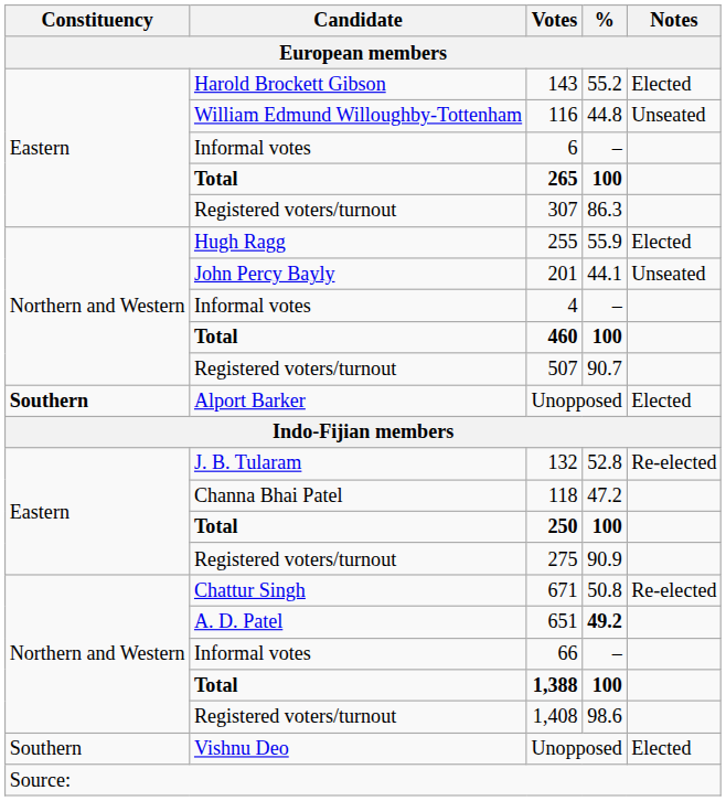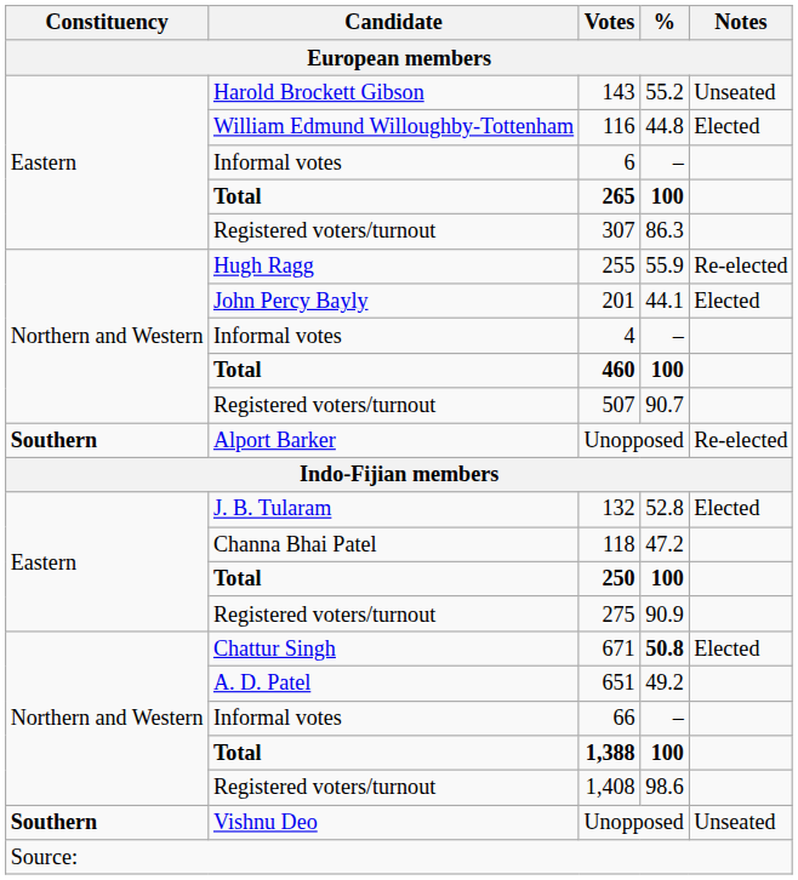143 | Notes: Elected -> Unseated
116 | Notes: Unseated -> Elected
255 | Notes: Elected -> Re-elected
201 | Notes: Unseated -> Elected
Alport Barker / Unopposed | Notes: Elected -> Re-elected
132 | Notes: Re-elected -> Elected
671 | %: normal -> bold
671 | Notes: Re-elected -> Elected
651 | %: bold -> normal
Vishnu Deo / Unopposed | Constituency: normal -> bold
Vishnu Deo / Unopposed | Notes: Elected -> Unseated
